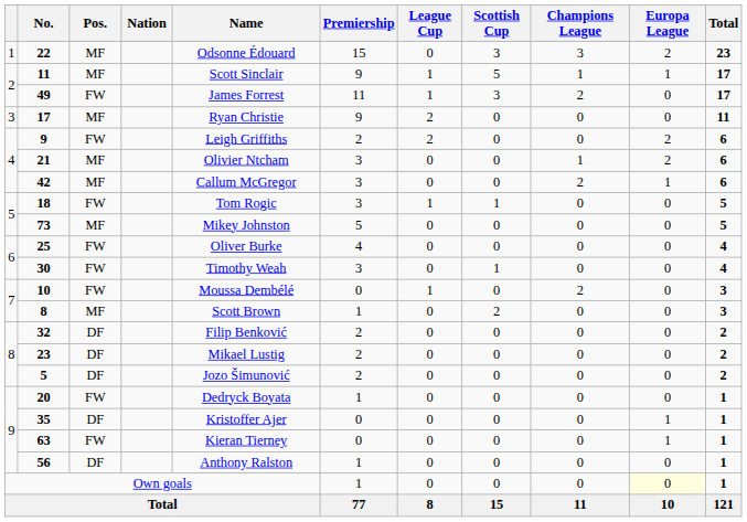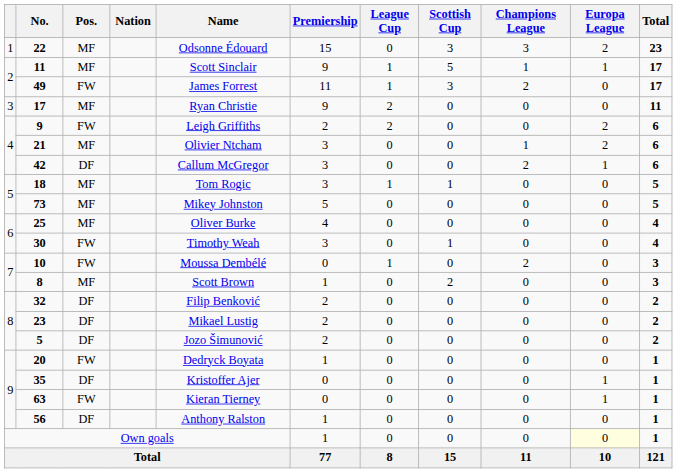42 | Pos.: MF -> DF
18 | Pos.: FW -> MF
25 | Pos.: FW -> MF
